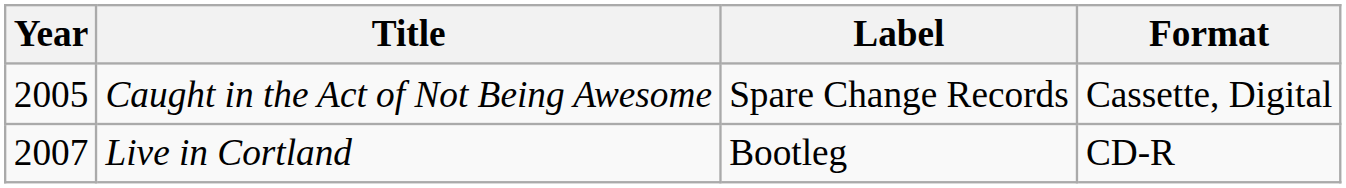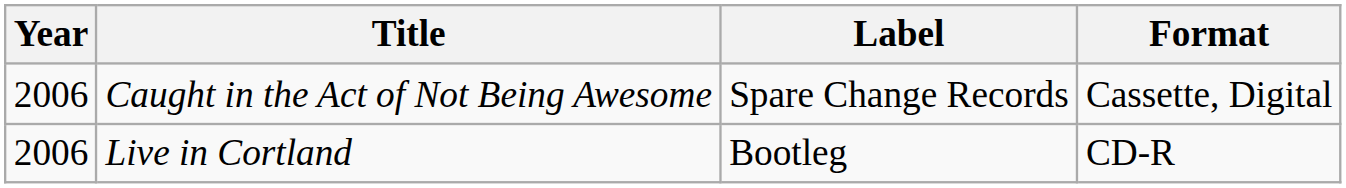Caught in the Act of Not Being Awesome | Year: 2005 -> 2006
Live in Cortland | Year: 2007 -> 2006
